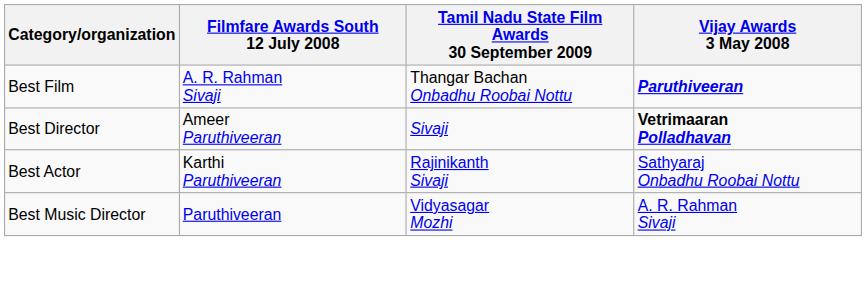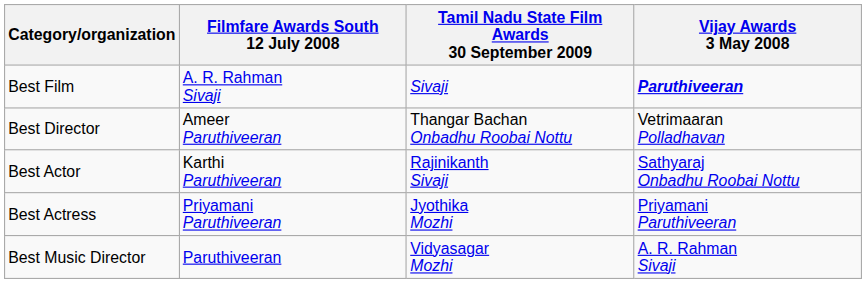Best Film | Tamil Nadu State Film Awards 30 September 2009: Thangar Bachan Onbadhu Roobai Nottu -> Sivaji
Best Director | Tamil Nadu State Film Awards 30 September 2009: Sivaji -> Thangar Bachan Onbadhu Roobai Nottu
Best Director | Vijay Awards 3 May 2008: bold -> normal
+ row: Best Actress | Priyamani Paruthiveeran | Jyothika Mozhi | Priyamani Paruthiveeran
